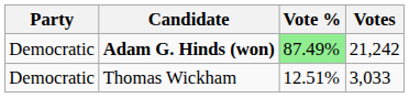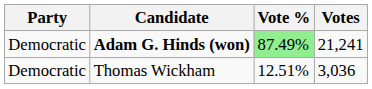Adam G. Hinds (won) | Votes: 21,242 -> 21,241
Thomas Wickham | Votes: 3,033 -> 3,036
